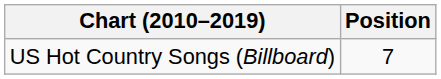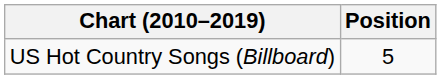US Hot Country Songs (Billboard) | Position: 7 -> 5
